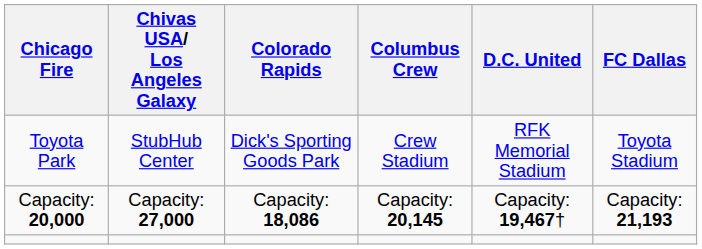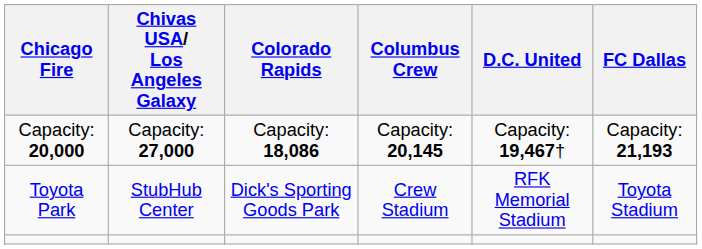rows swapped: Toyota Park <-> Capacity: 20,000
